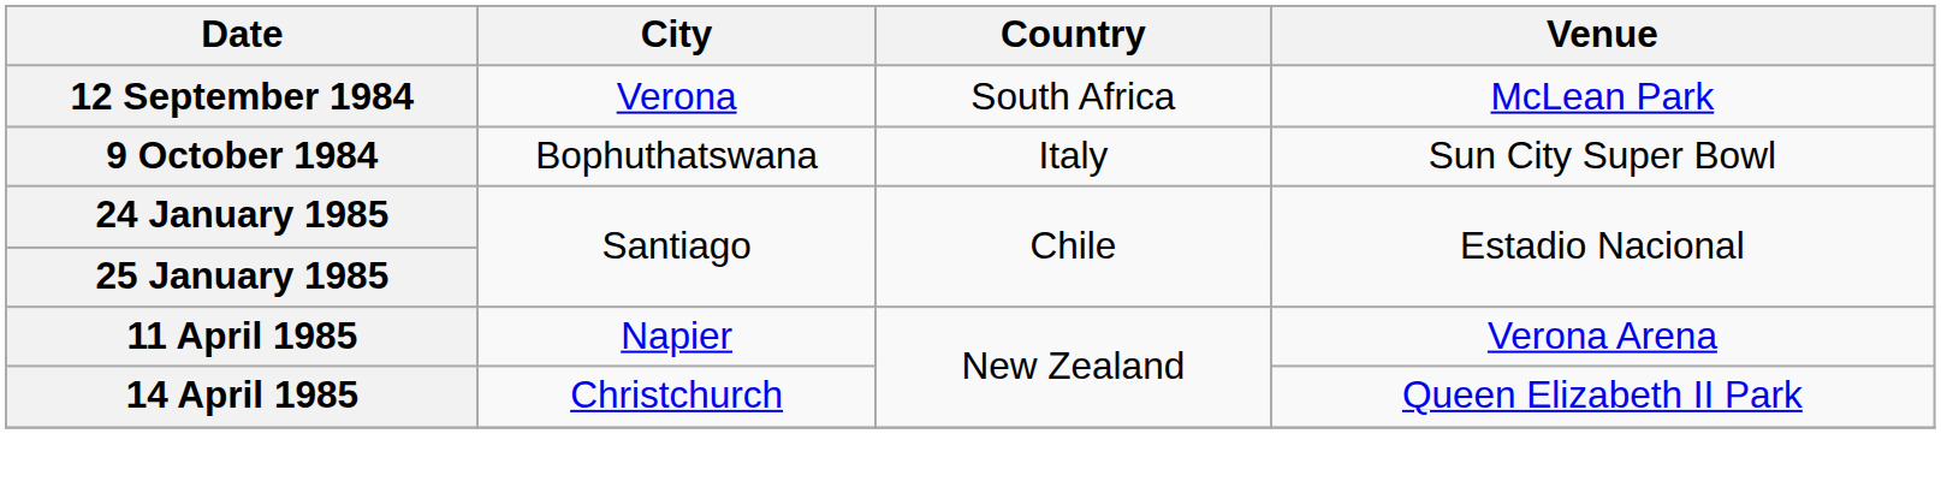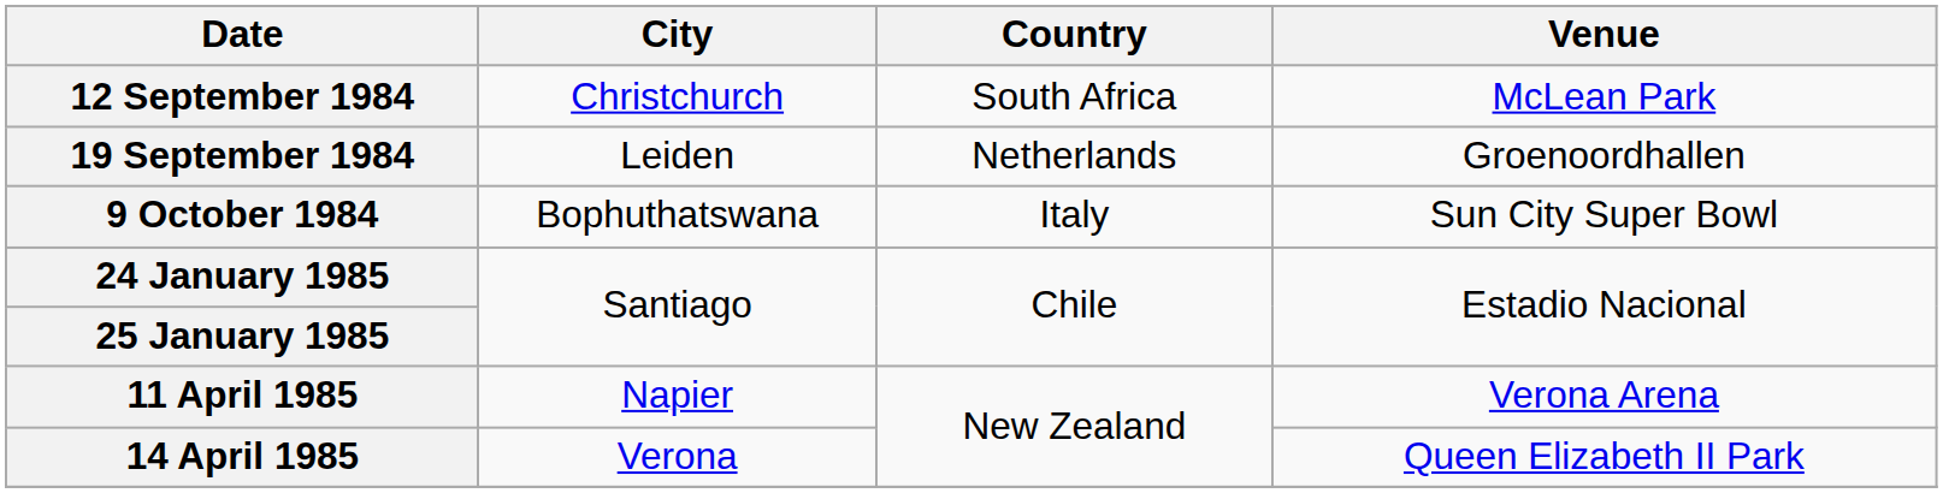12 September 1984 | City: Verona -> Christchurch
+ row: 19 September 1984 | Leiden | Netherlands | Groenoordhallen
14 April 1985 | City: Christchurch -> Verona
